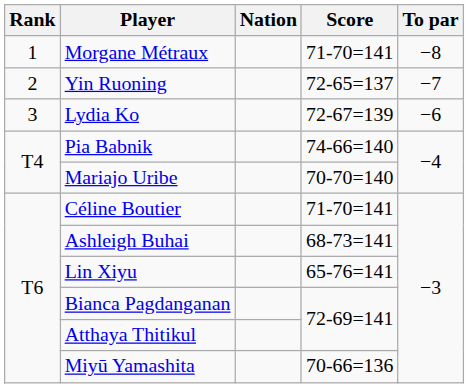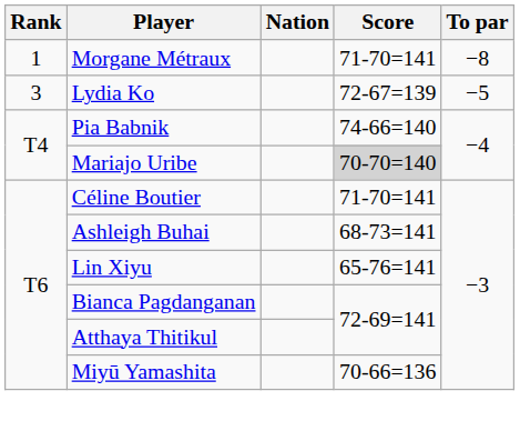- row: 2 | Yin Ruoning | 72-65=137 | −7
Lydia Ko | To par: −6 -> −5
Mariajo Uribe | Score: no background -> lightgrey background
